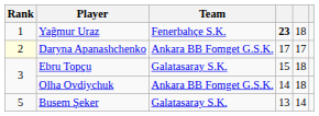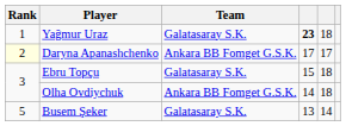Yağmur Uraz | Team: Fenerbahçe S.K. -> Galatasaray S.K.
